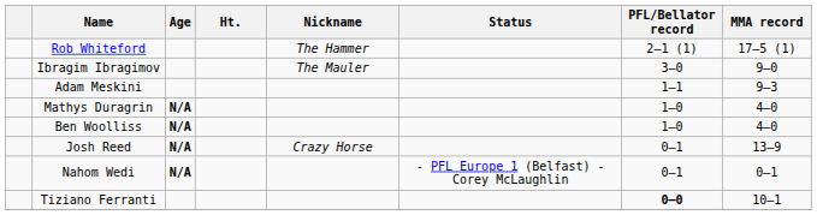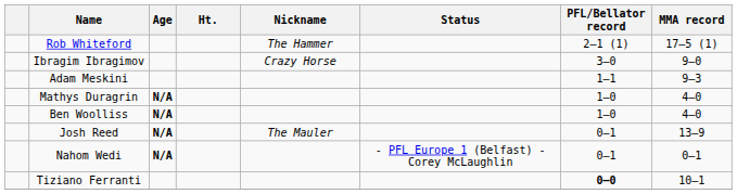Ibragim Ibragimov | Nickname: The Mauler -> Crazy Horse
Josh Reed | Nickname: Crazy Horse -> The Mauler
